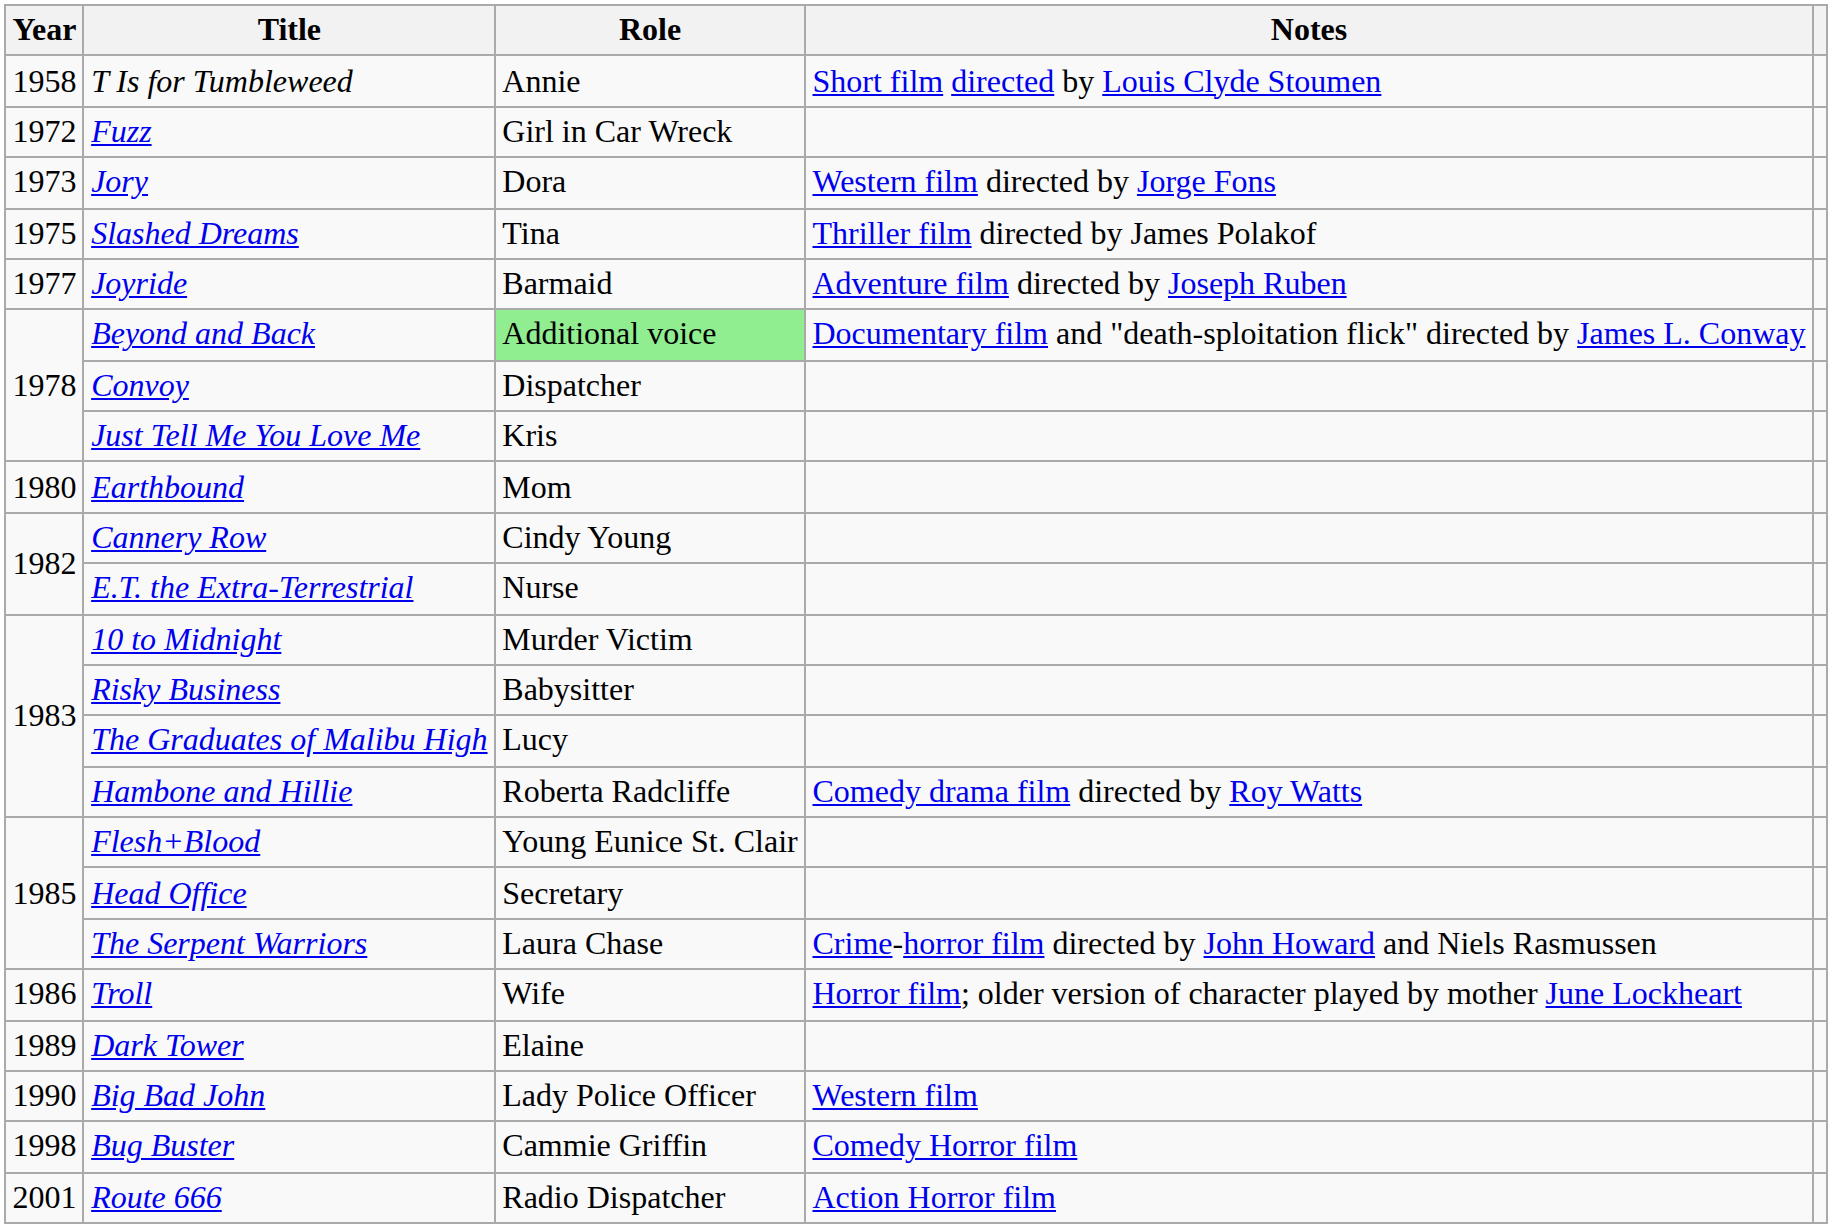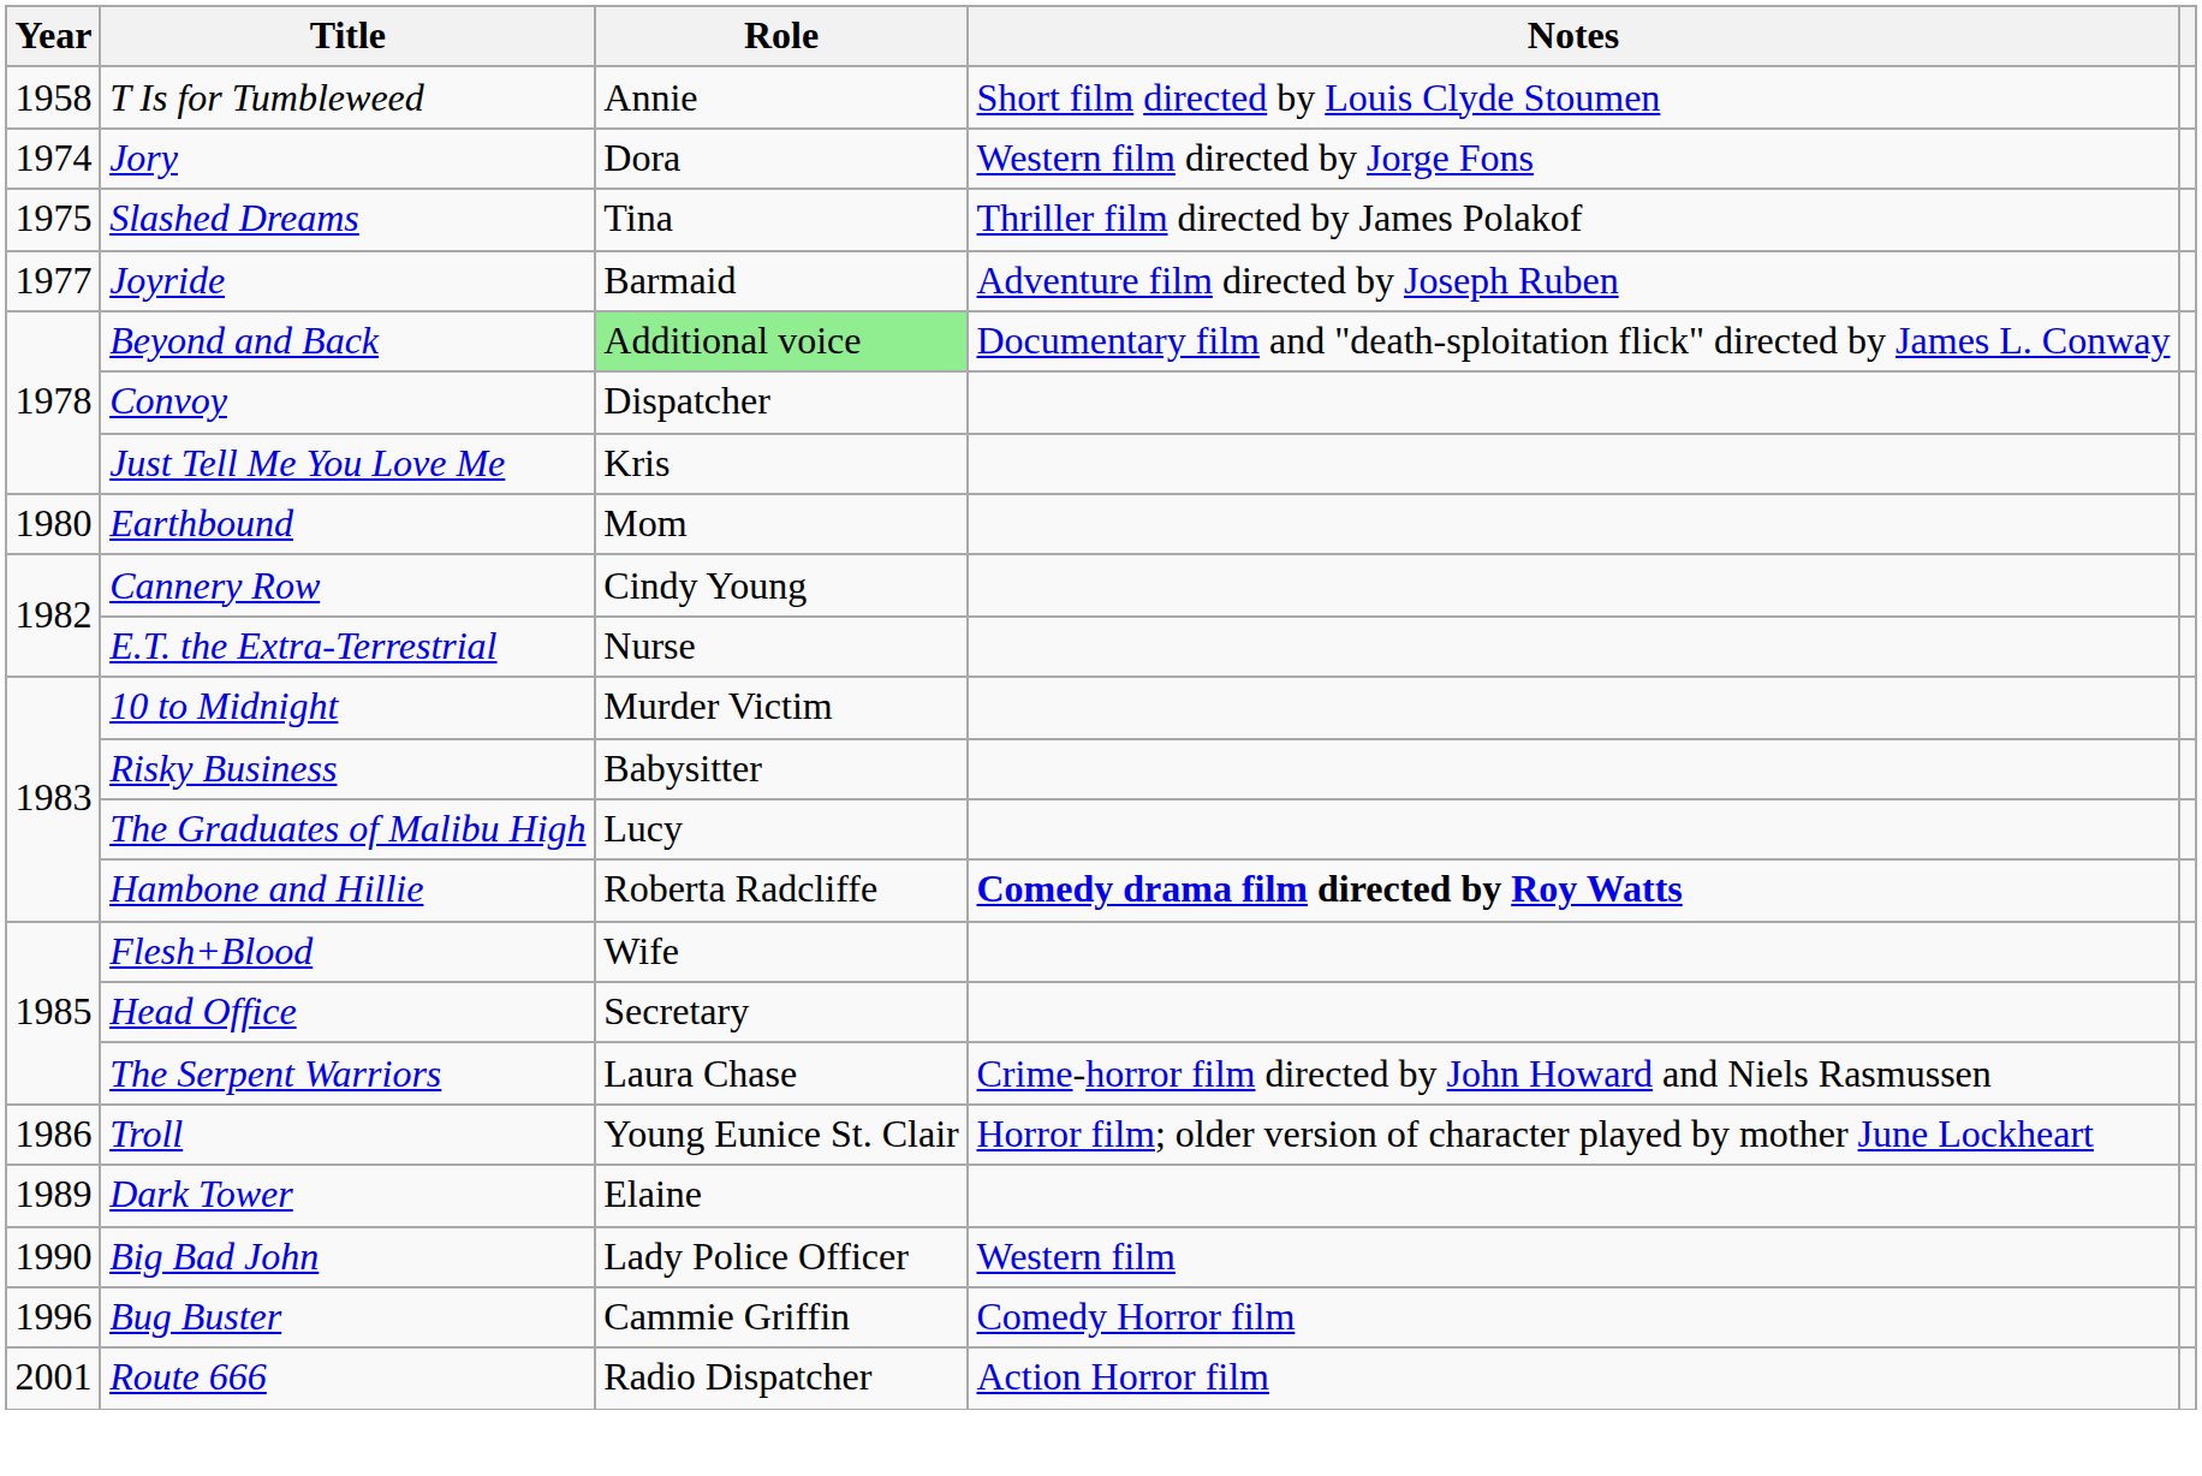- row: 1972 | Fuzz | Girl in Car Wreck
Jory | Year: 1973 -> 1974
Hambone and Hillie | Notes: normal -> bold
Flesh+Blood | Role: Young Eunice St. Clair -> Wife
Troll | Role: Wife -> Young Eunice St. Clair
Bug Buster | Year: 1998 -> 1996
